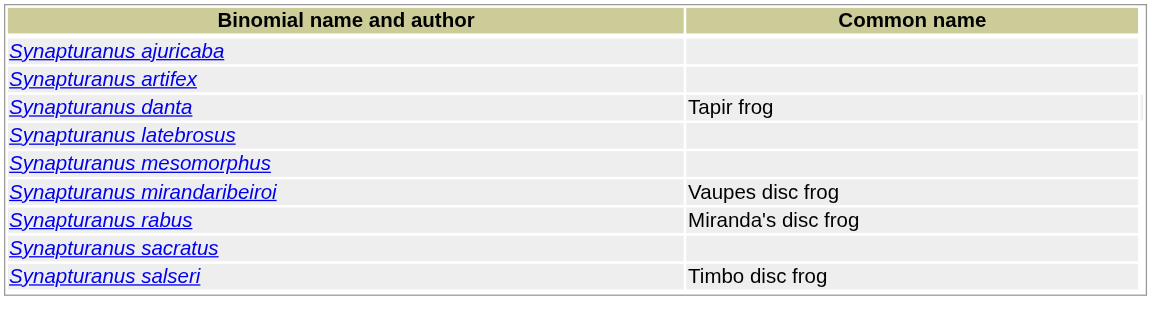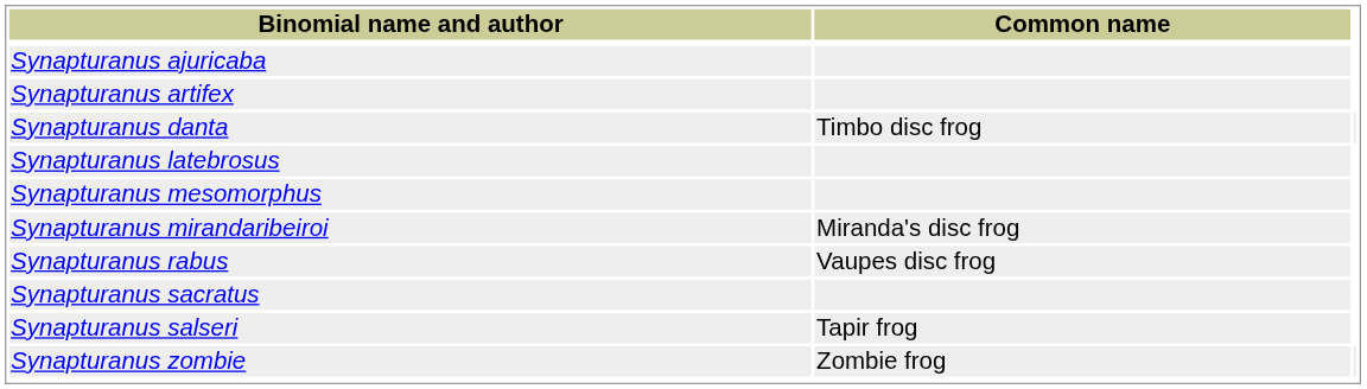Synapturanus danta | Common name: Tapir frog -> Timbo disc frog
Synapturanus mirandaribeiroi | Common name: Vaupes disc frog -> Miranda's disc frog
Synapturanus rabus | Common name: Miranda's disc frog -> Vaupes disc frog
Synapturanus salseri | Common name: Timbo disc frog -> Tapir frog
+ row: Synapturanus zombie | Zombie frog
